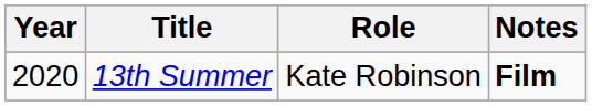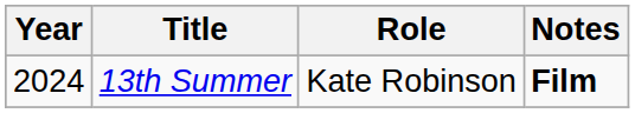13th Summer | Year: 2020 -> 2024
